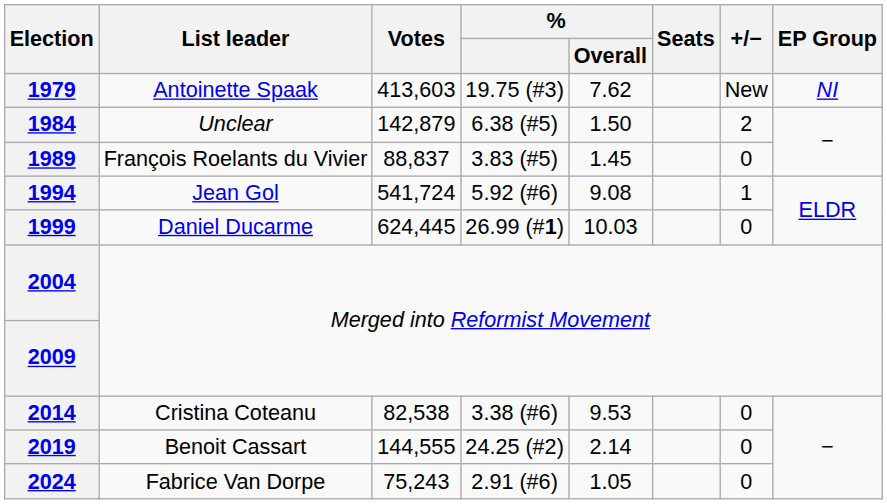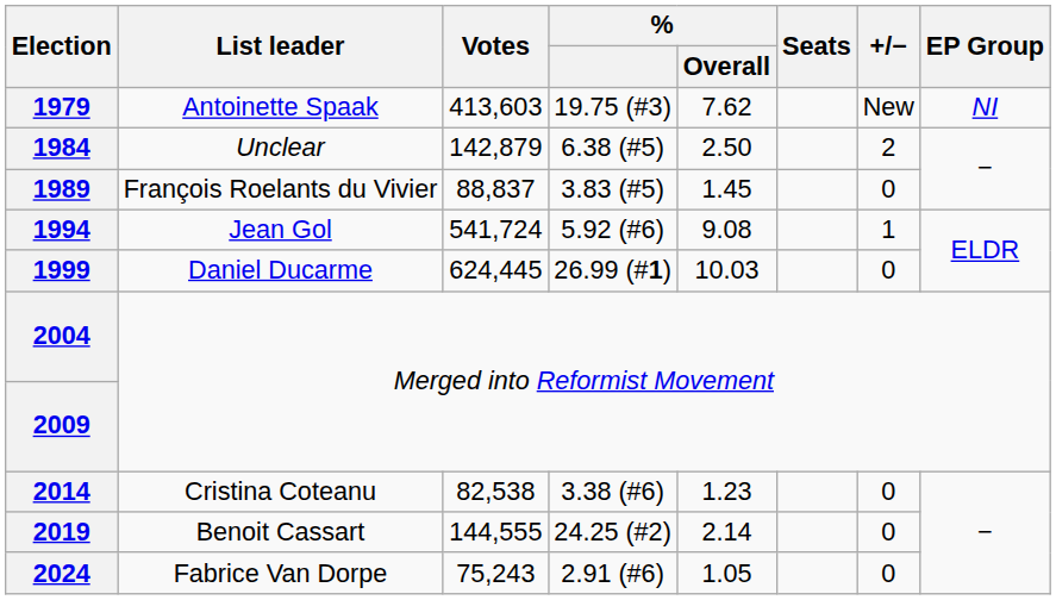1984 | % / Overall: 1.50 -> 2.50
2014 | % / Overall: 9.53 -> 1.23
